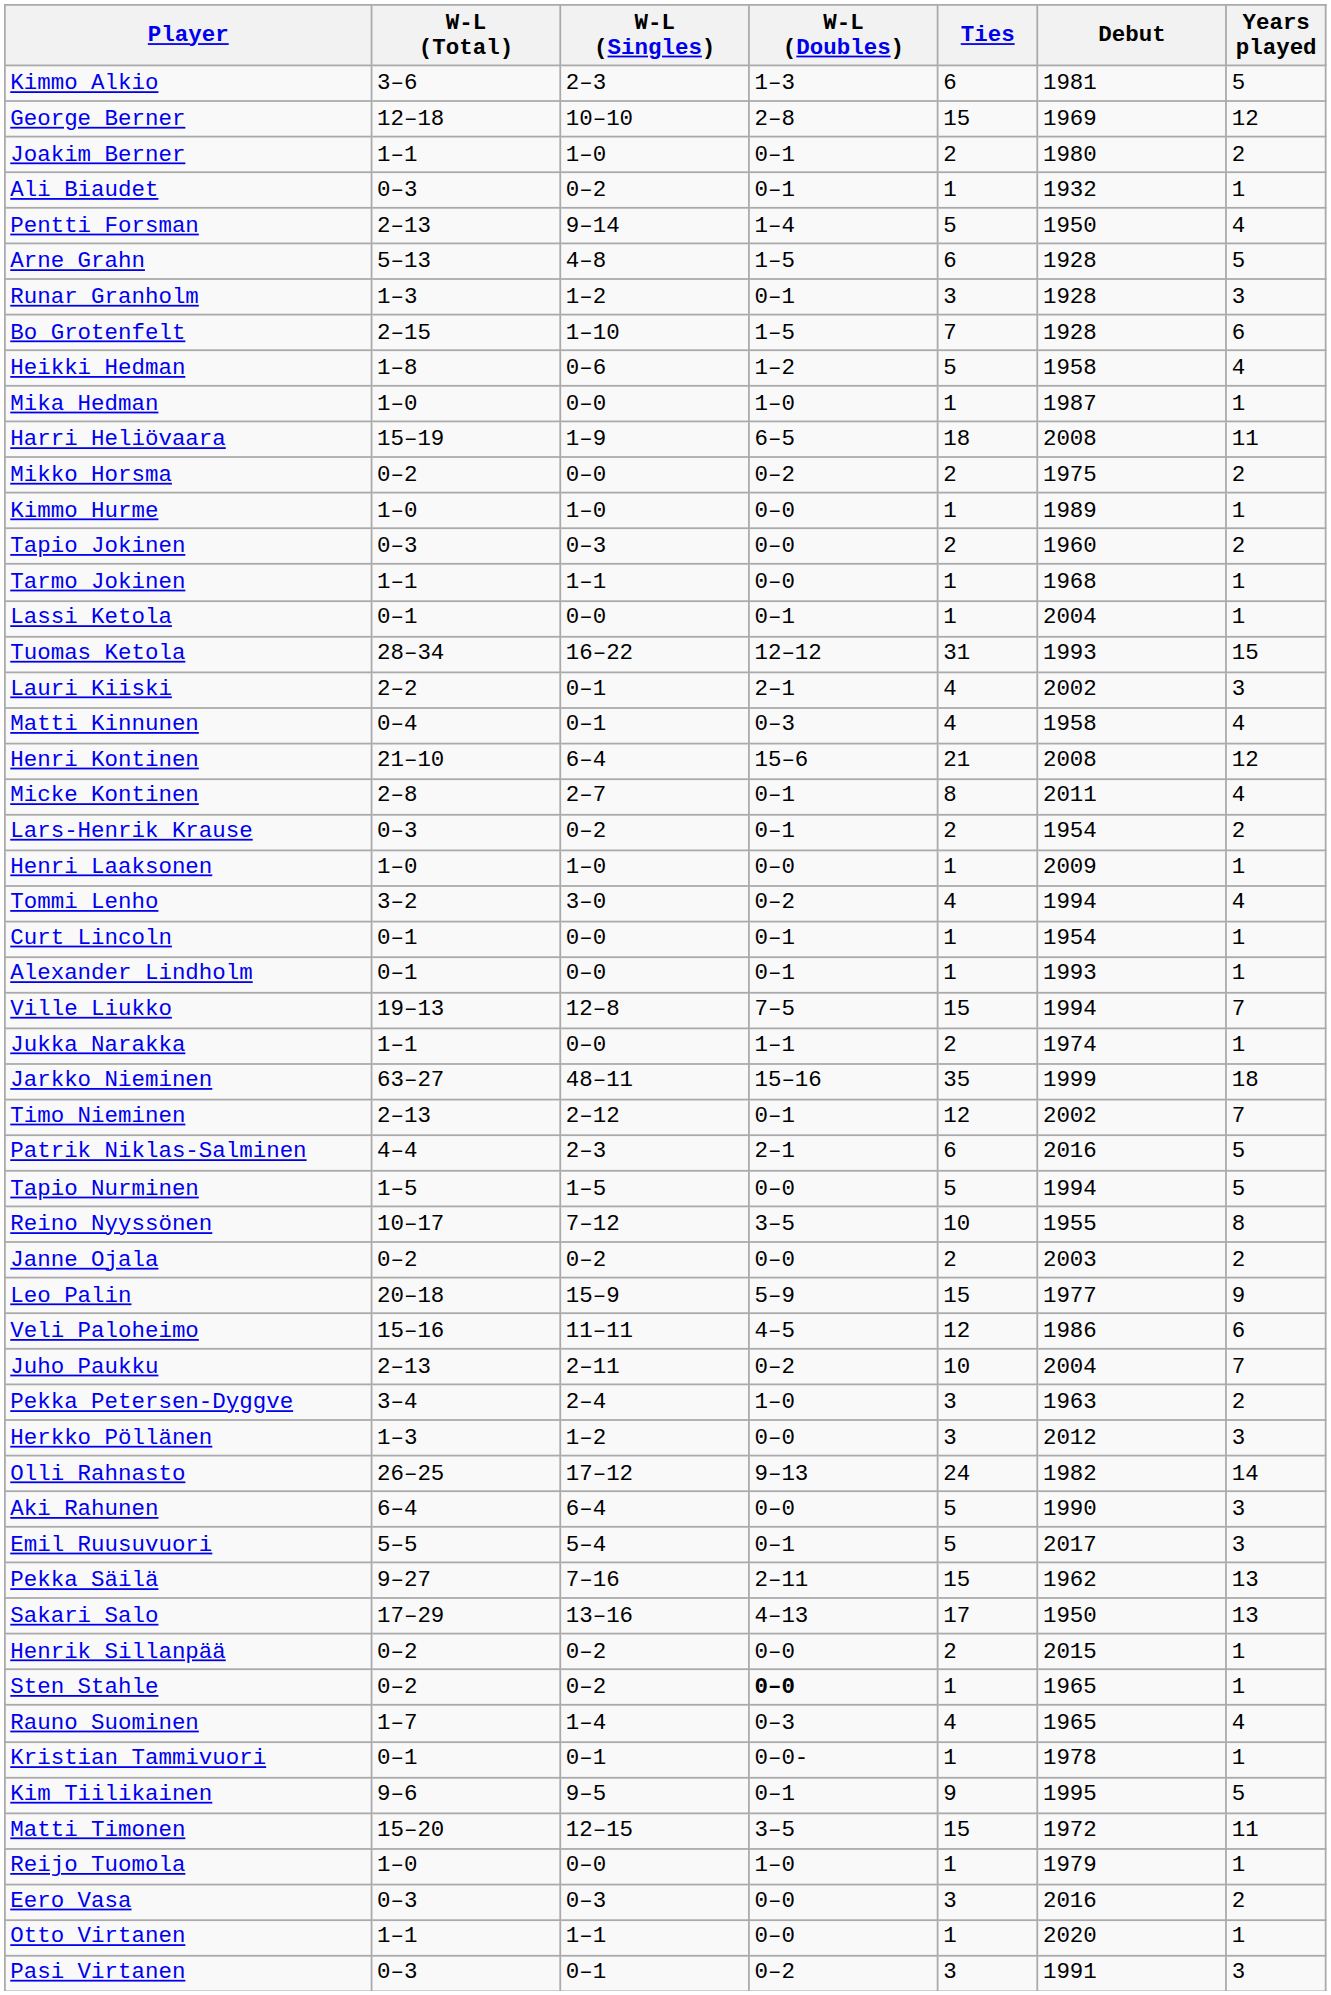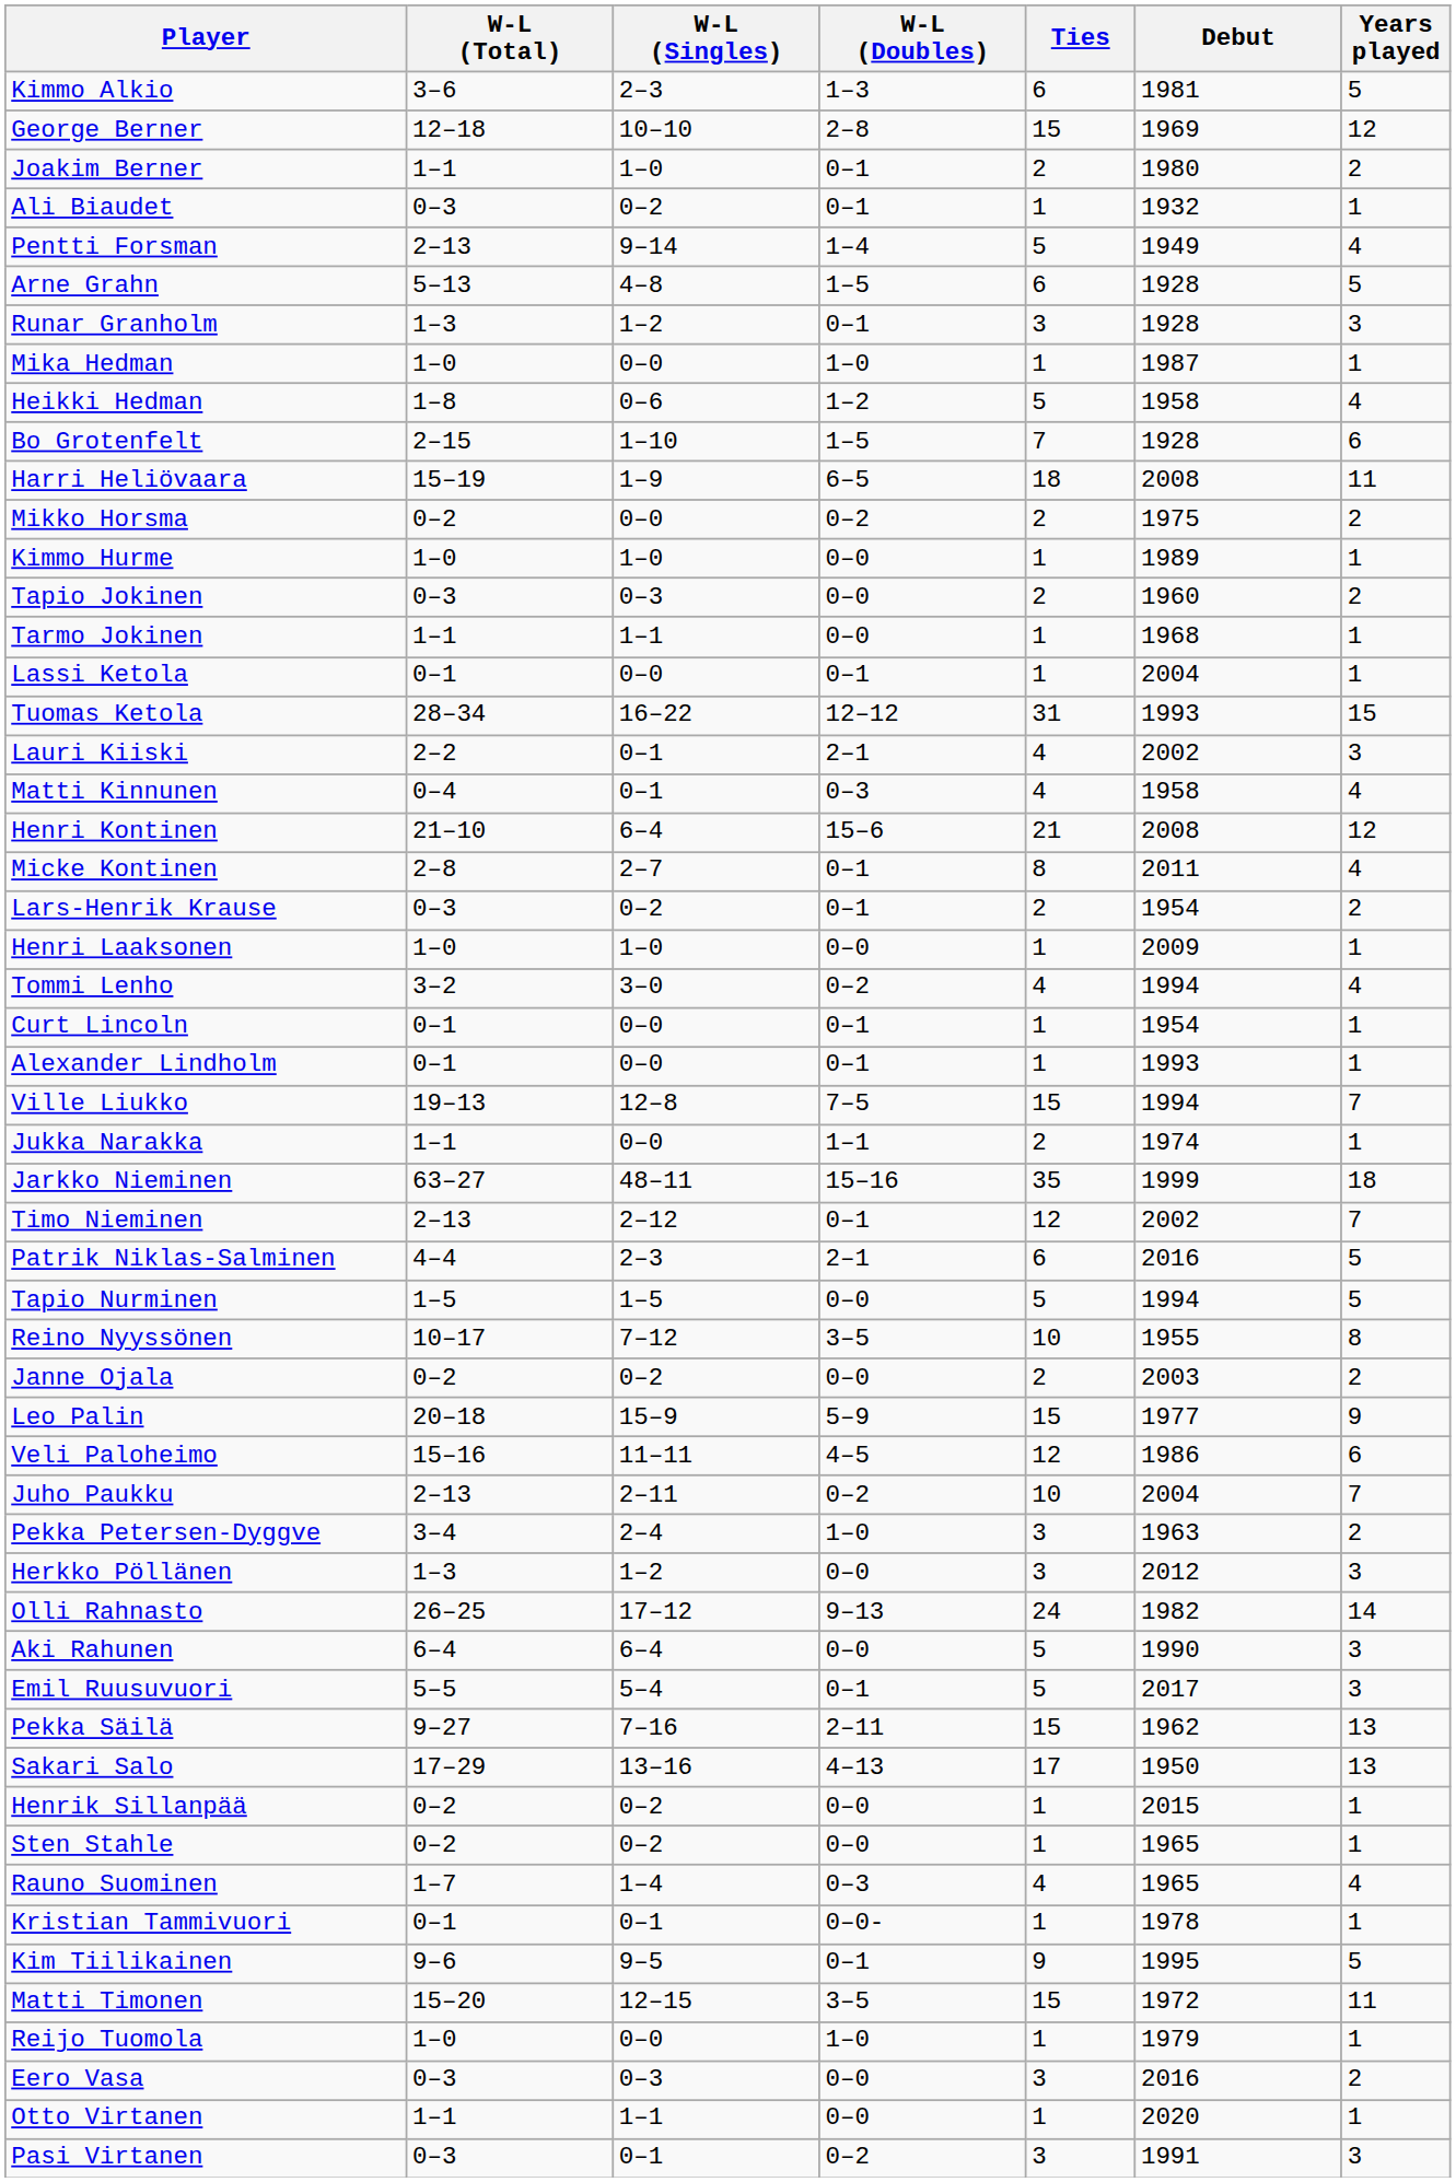Pentti Forsman | Debut: 1950 -> 1949
rows swapped: Bo Grotenfelt <-> Mika Hedman
Henrik Sillanpää | Ties: 2 -> 1
Sten Stahle | W-L (Doubles): bold -> normal
